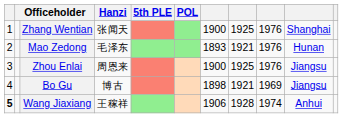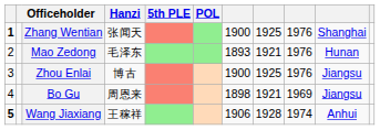Zhang Wentian | column 1: normal -> bold
Zhou Enlai | Hanzi: 周恩来 -> 博古
Bo Gu | Hanzi: 博古 -> 周恩来
